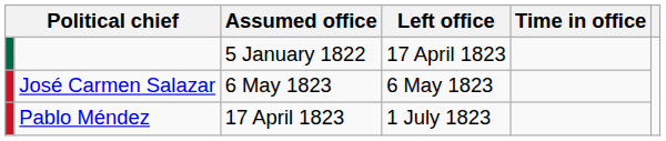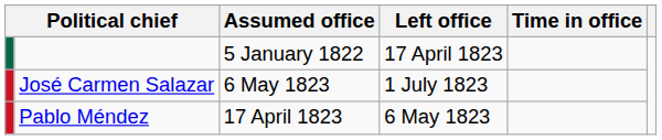José Carmen Salazar | Left office: 6 May 1823 -> 1 July 1823
Pablo Méndez | Left office: 1 July 1823 -> 6 May 1823
